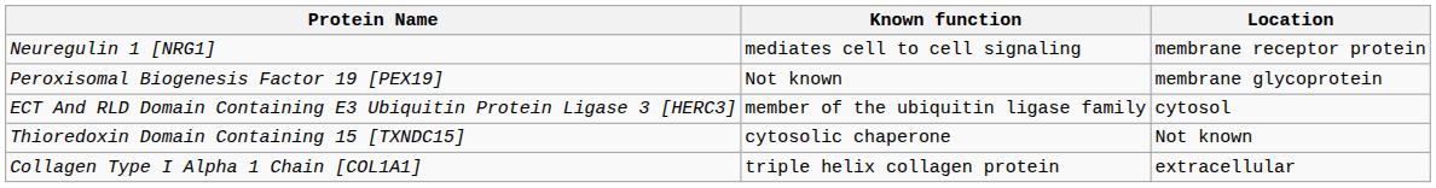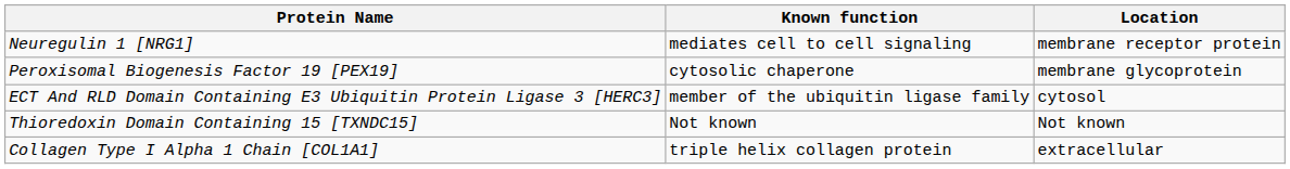Peroxisomal Biogenesis Factor 19 [PEX19] | Known function: Not known -> cytosolic chaperone
Thioredoxin Domain Containing 15 [TXNDC15] | Known function: cytosolic chaperone -> Not known
